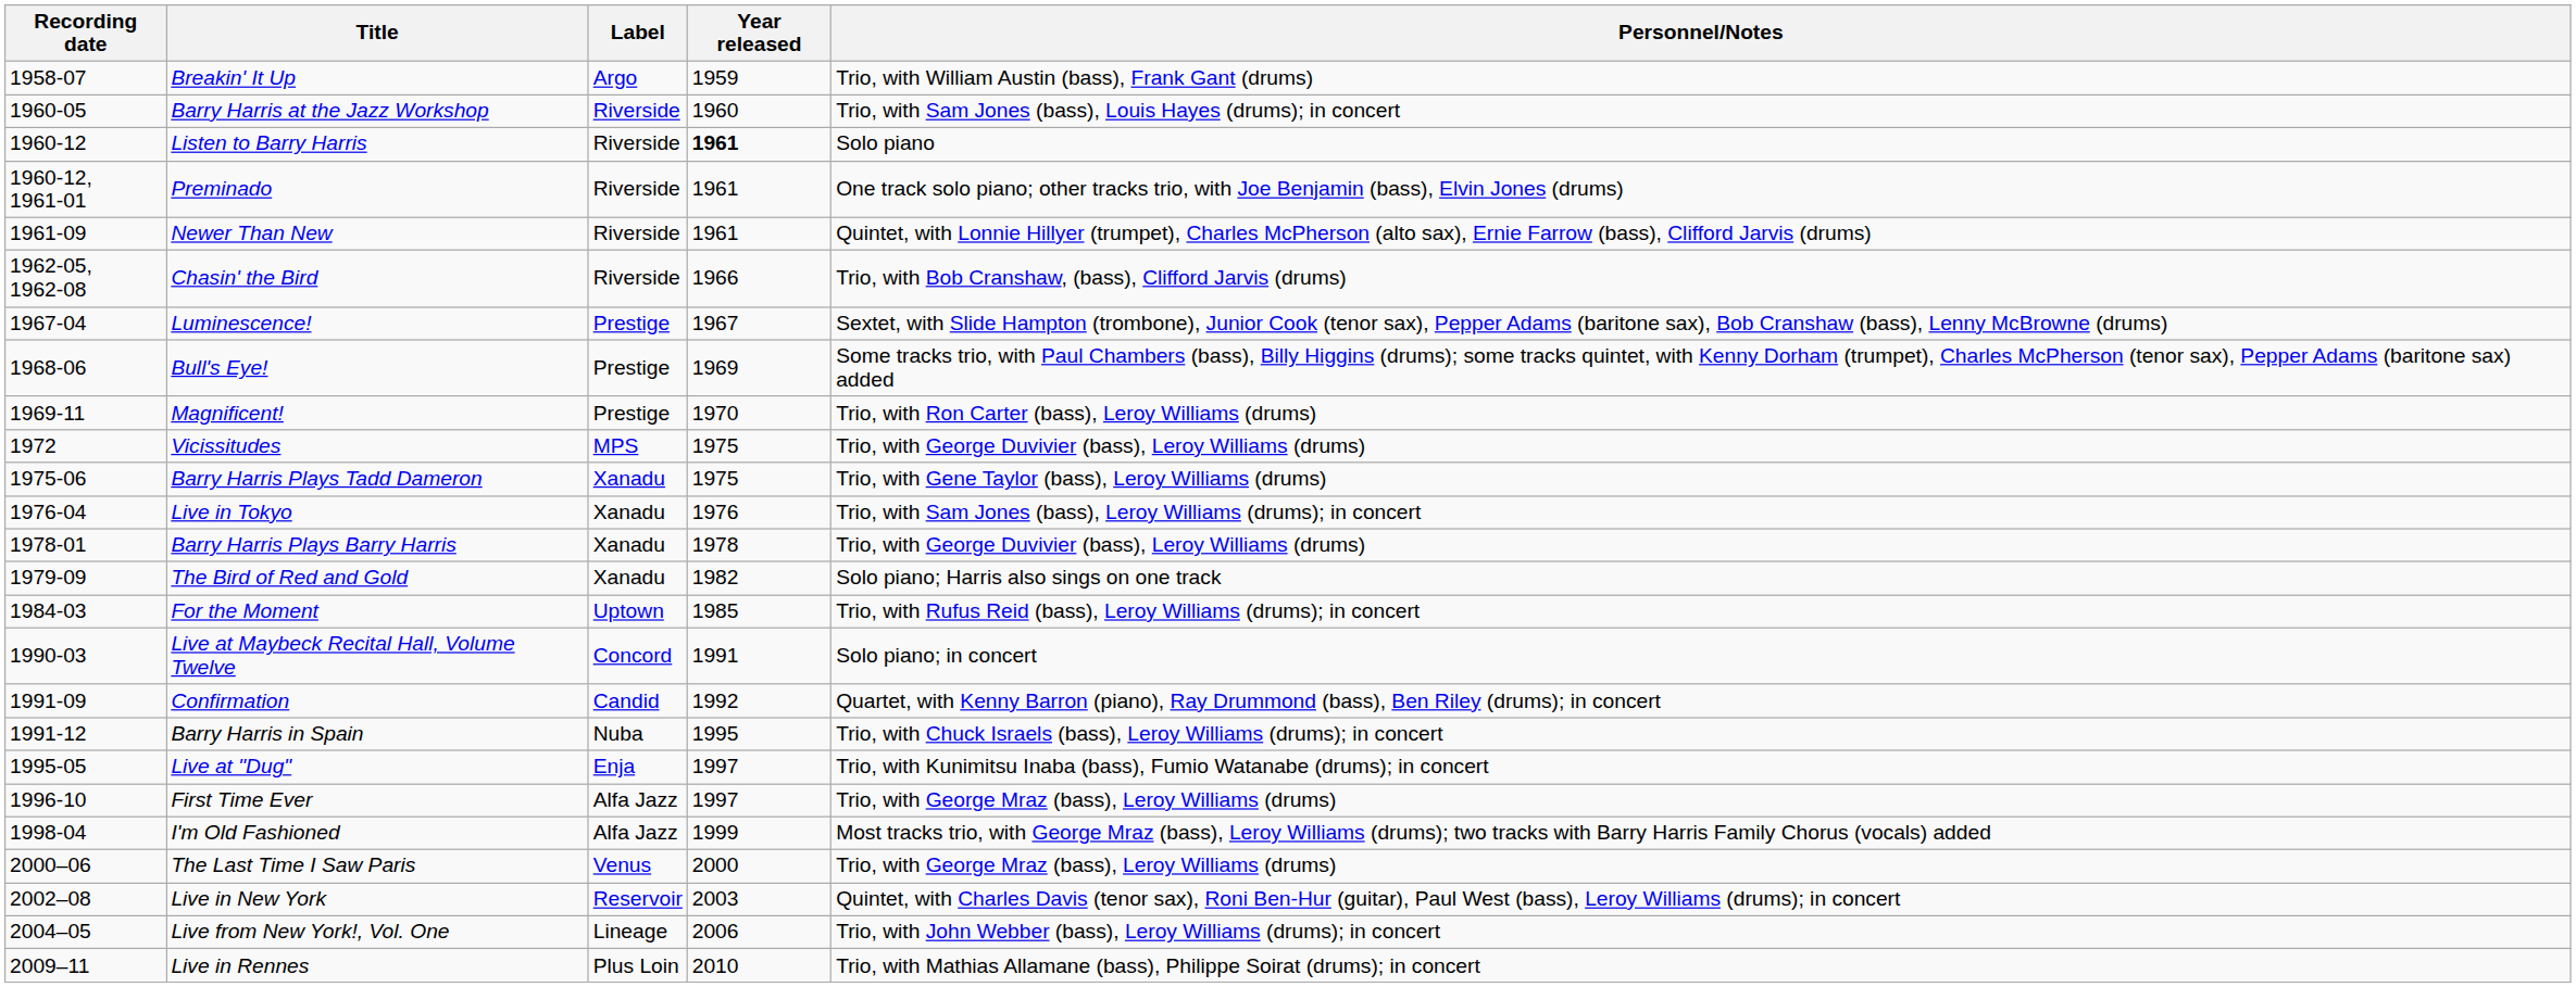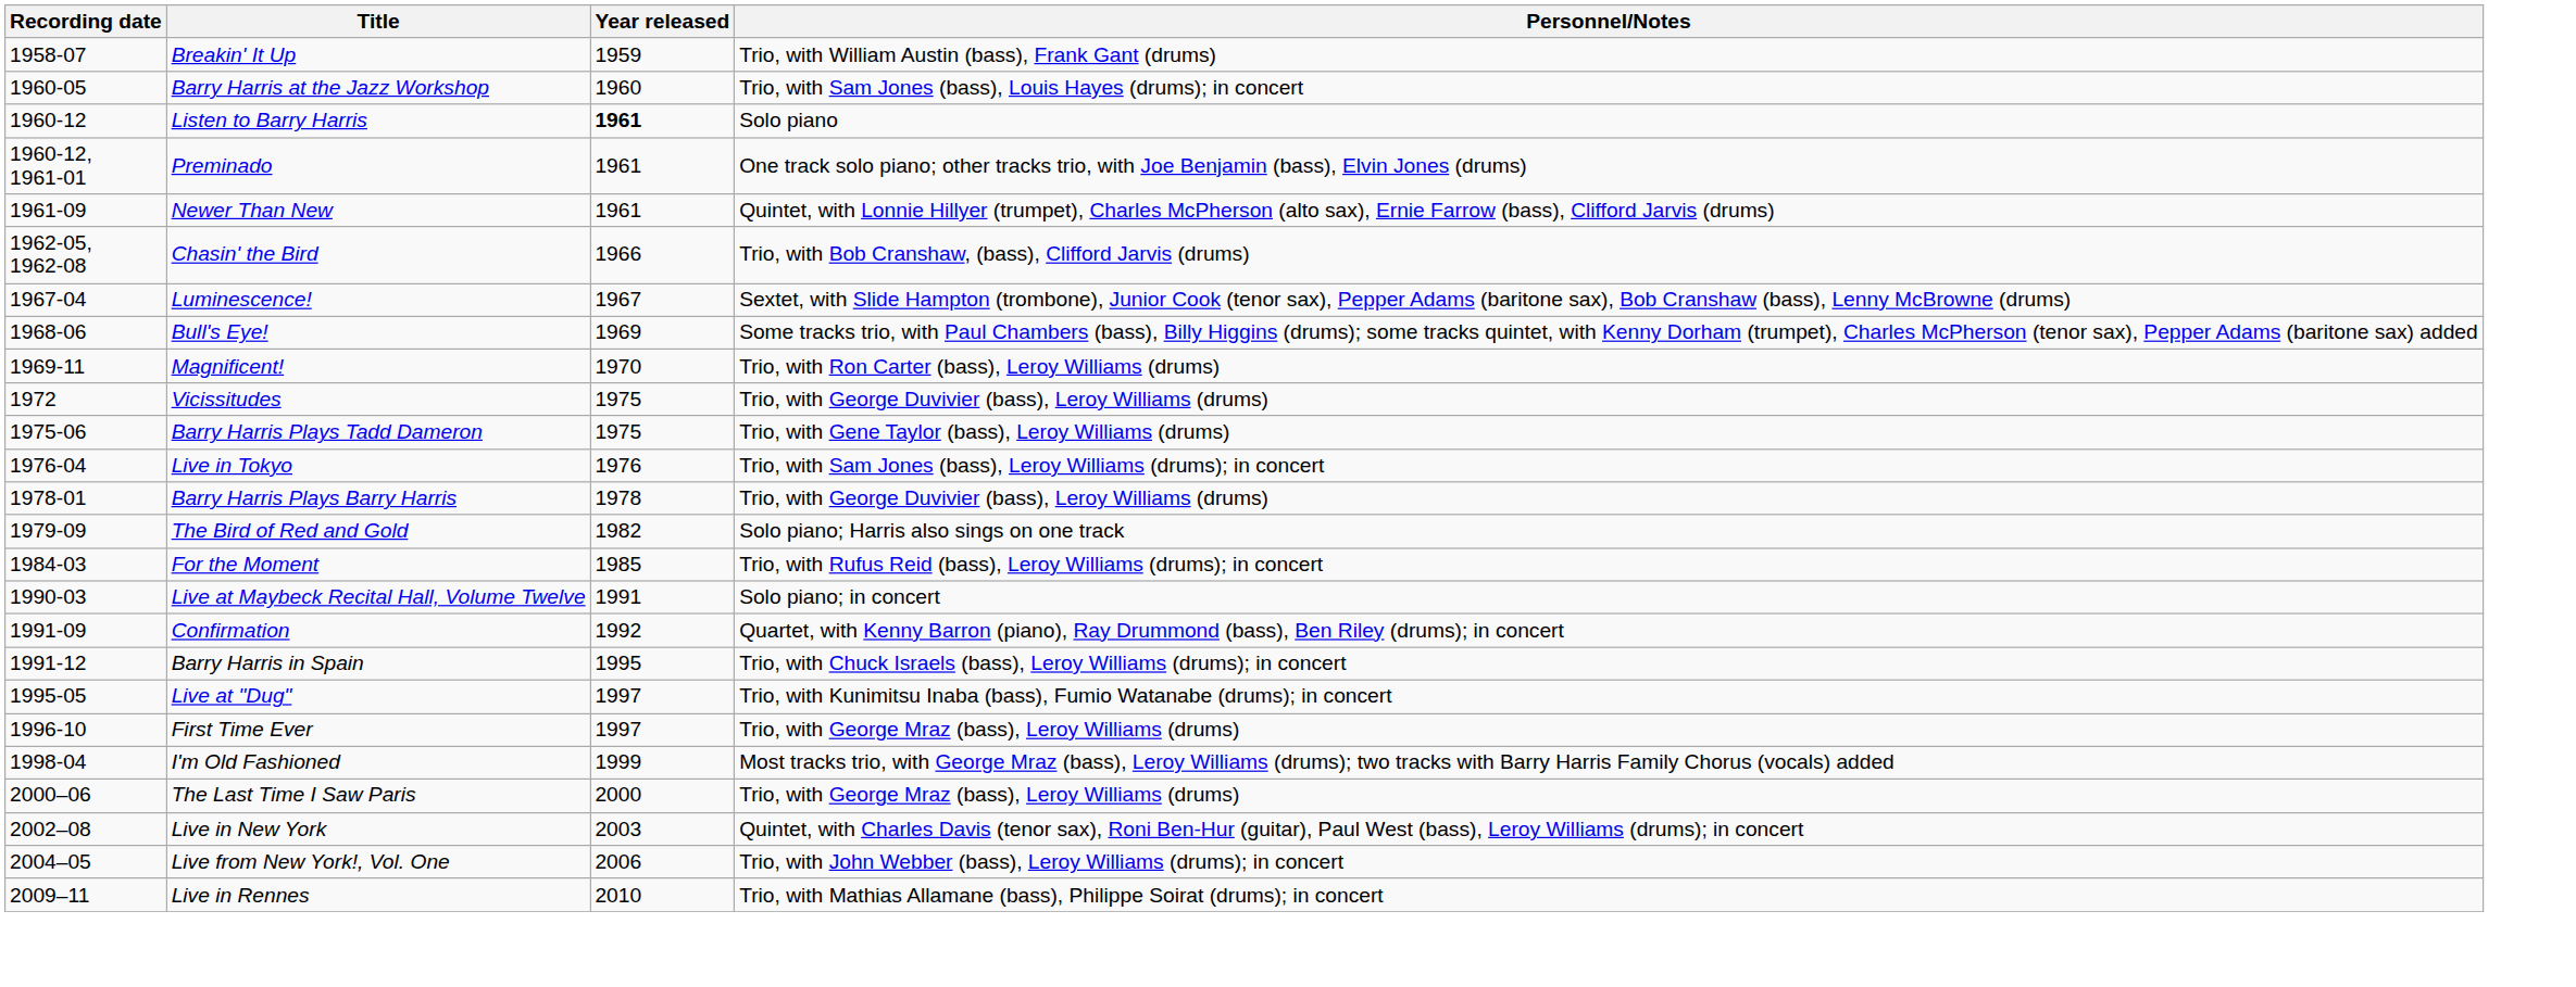- column: Label | Argo | Riverside | Riverside | Riverside | Riverside | Riverside | Prestige | Prestige | Prestige | MPS | Xanadu | Xanadu | Xanadu | Xanadu | Uptown | Concord | Candid | Nuba | Enja | Alfa Jazz | Alfa Jazz | Venus | Reservoir | Lineage | Plus Loin
